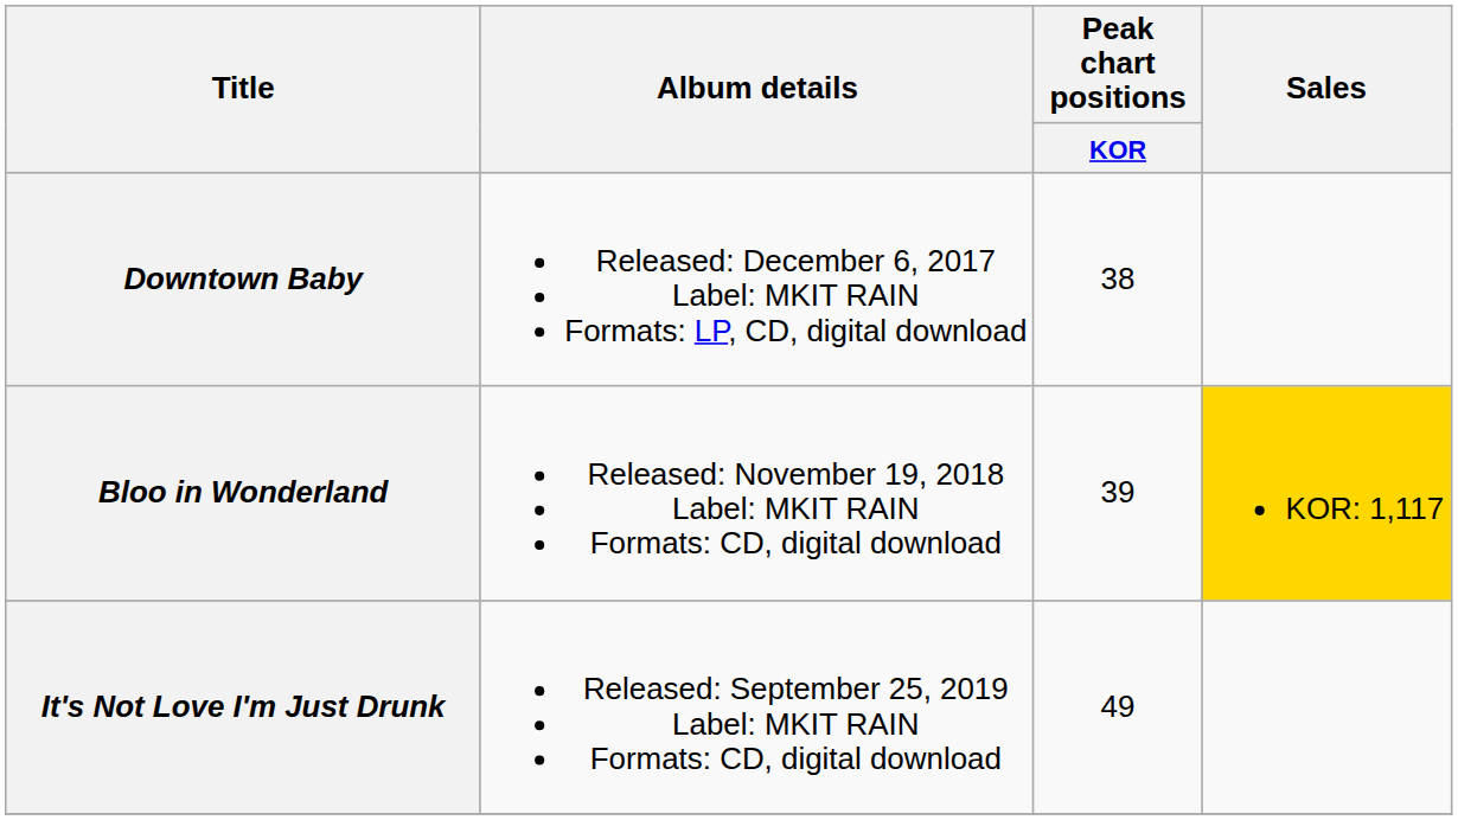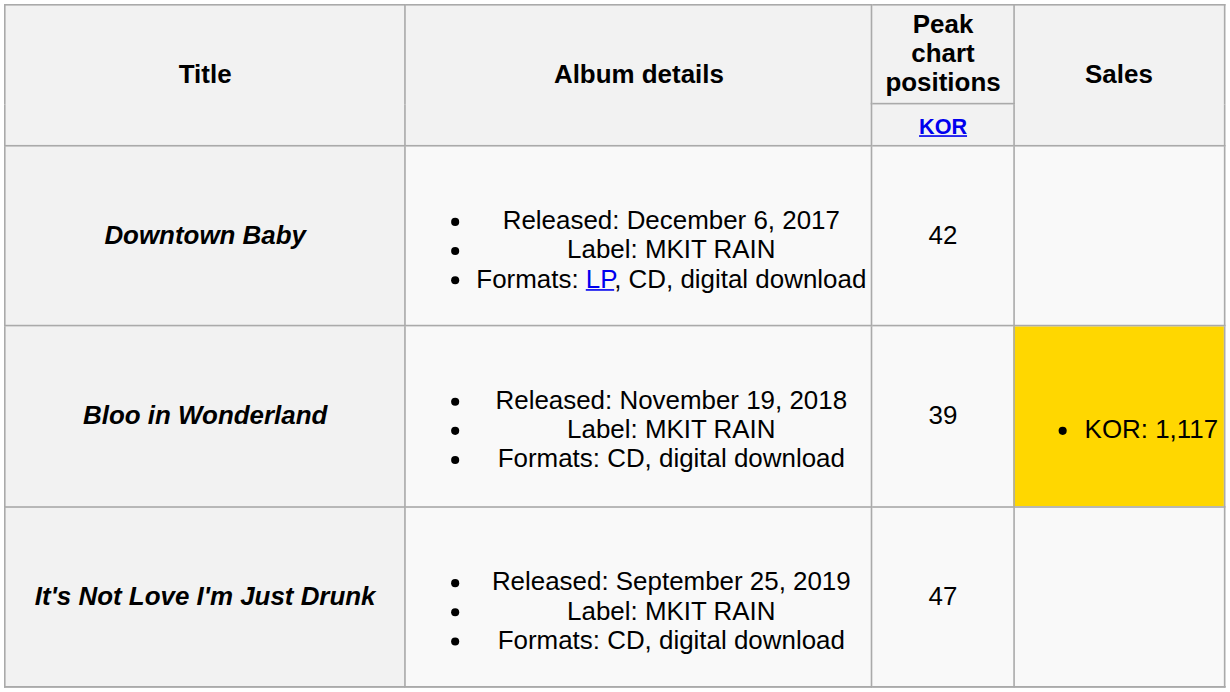Downtown Baby | Peak chart positions / KOR: 38 -> 42
It's Not Love I'm Just Drunk | Peak chart positions / KOR: 49 -> 47
